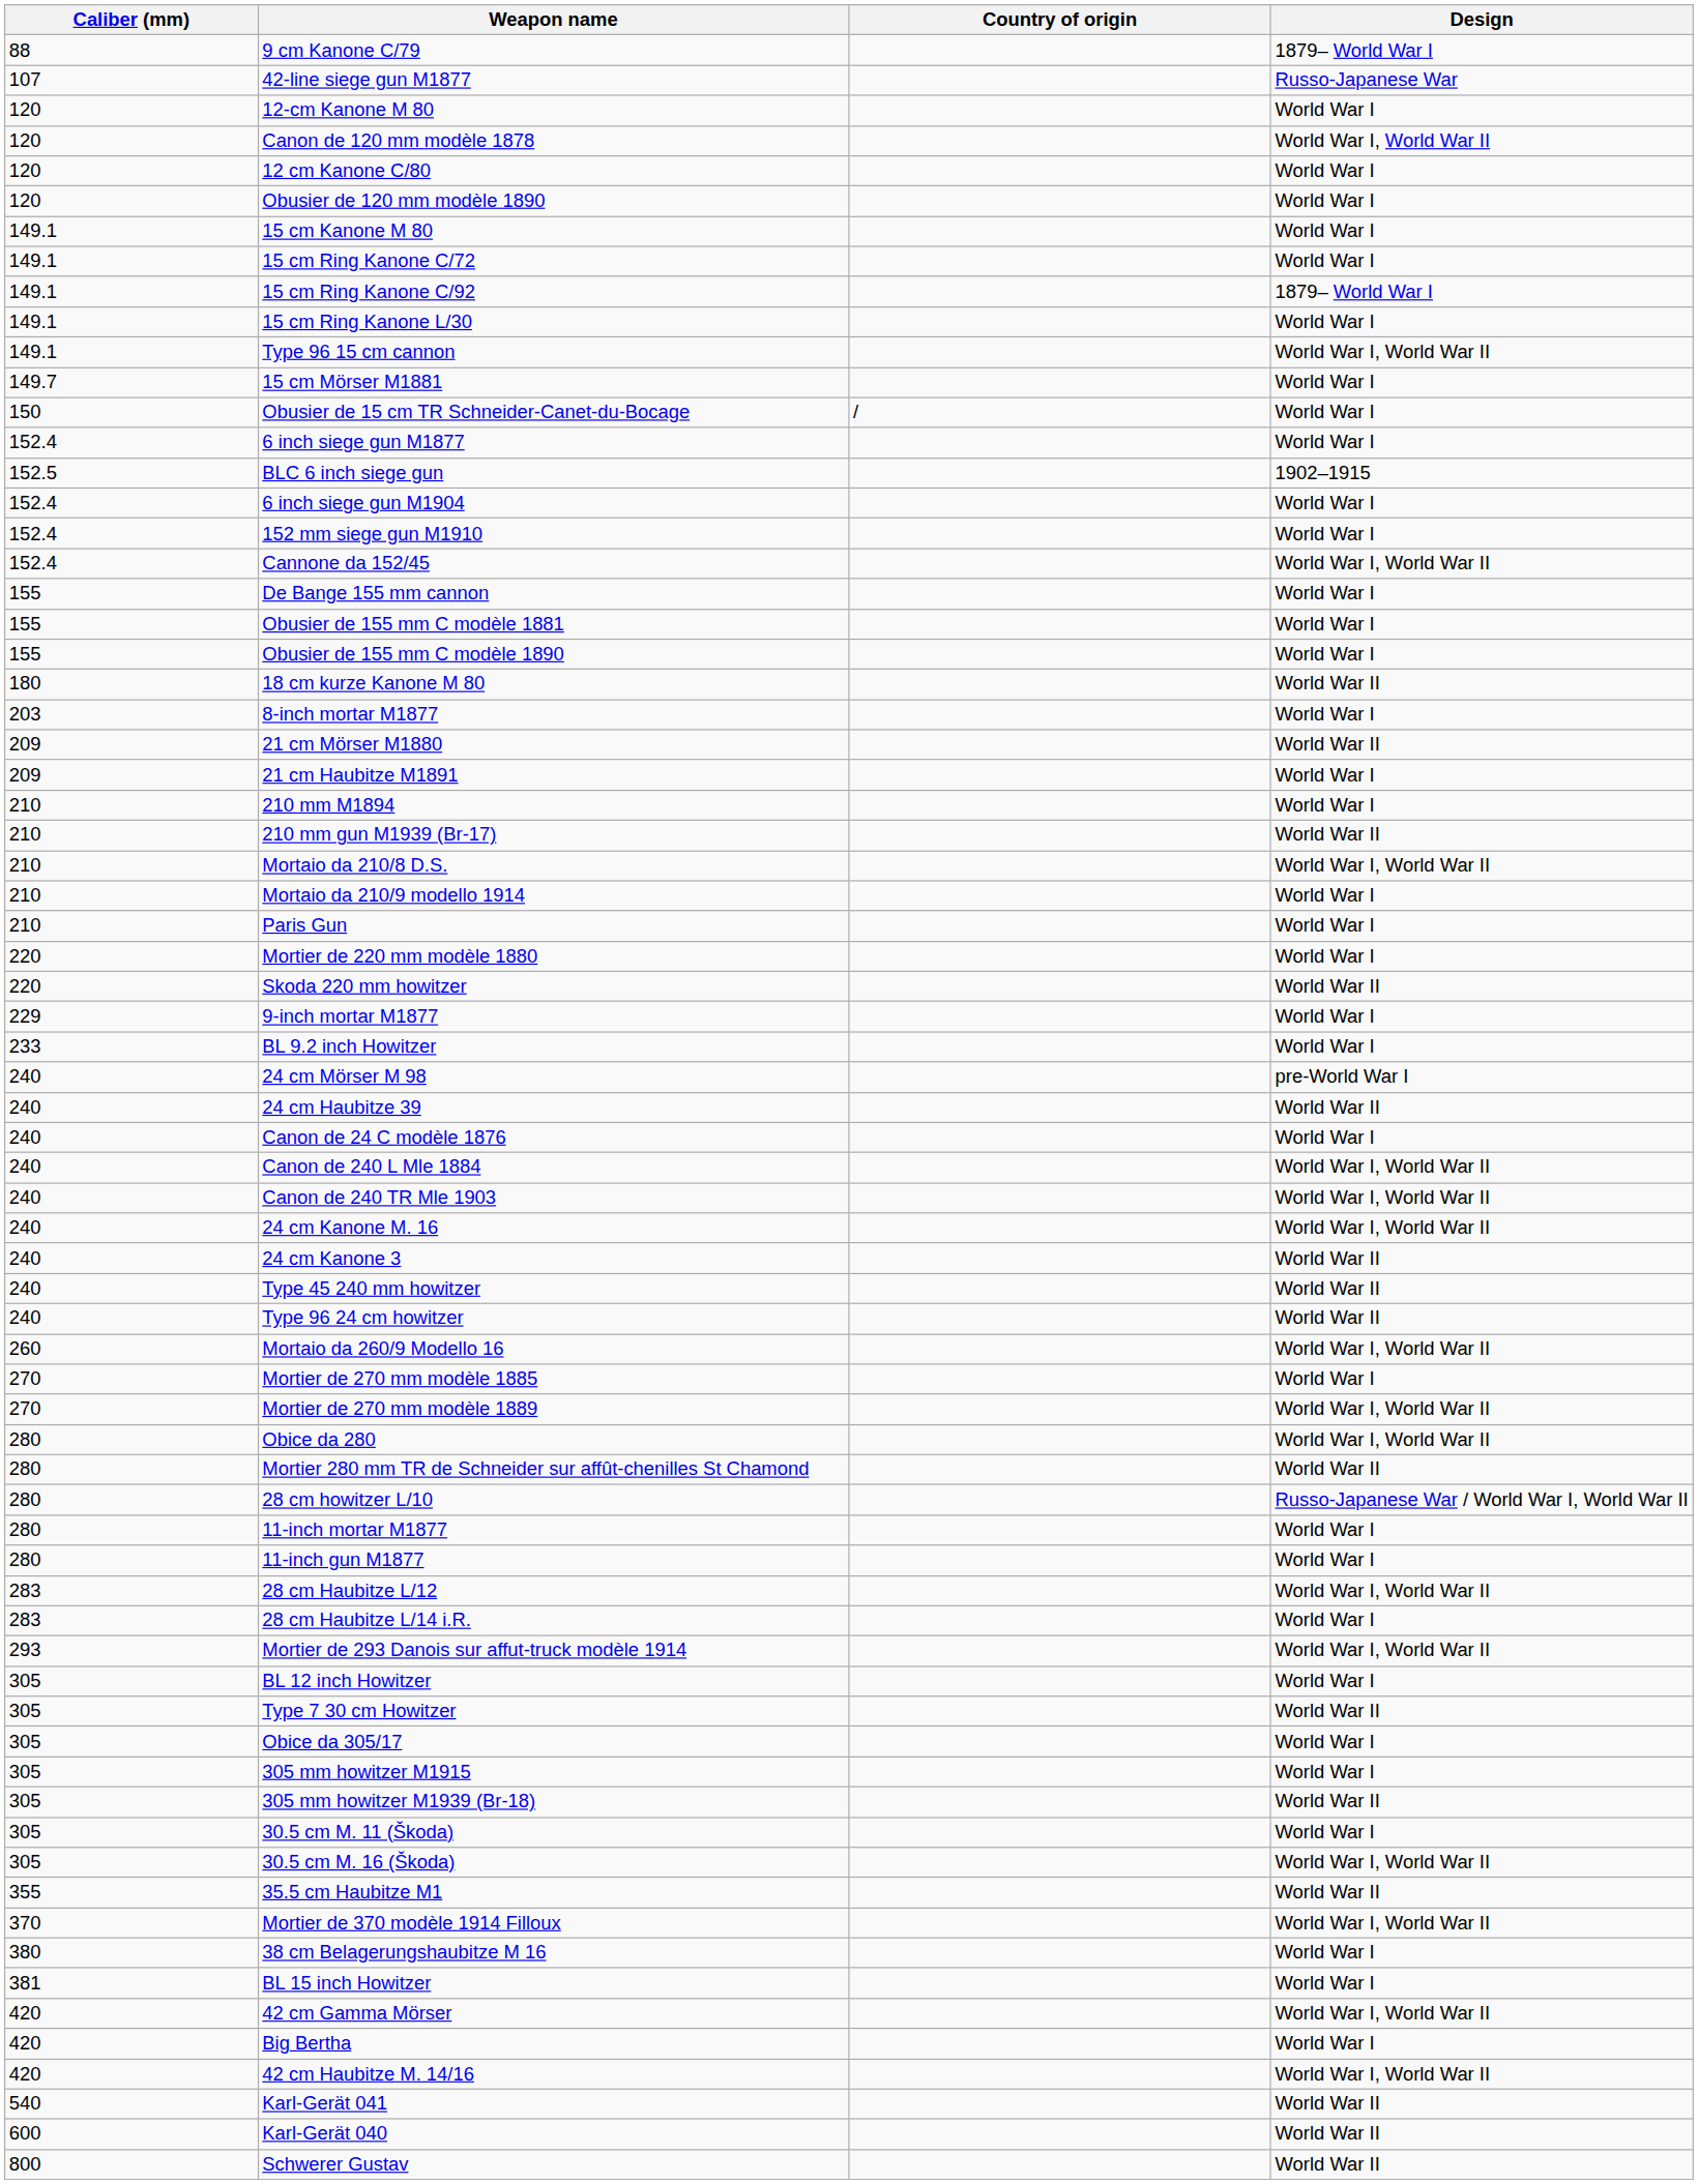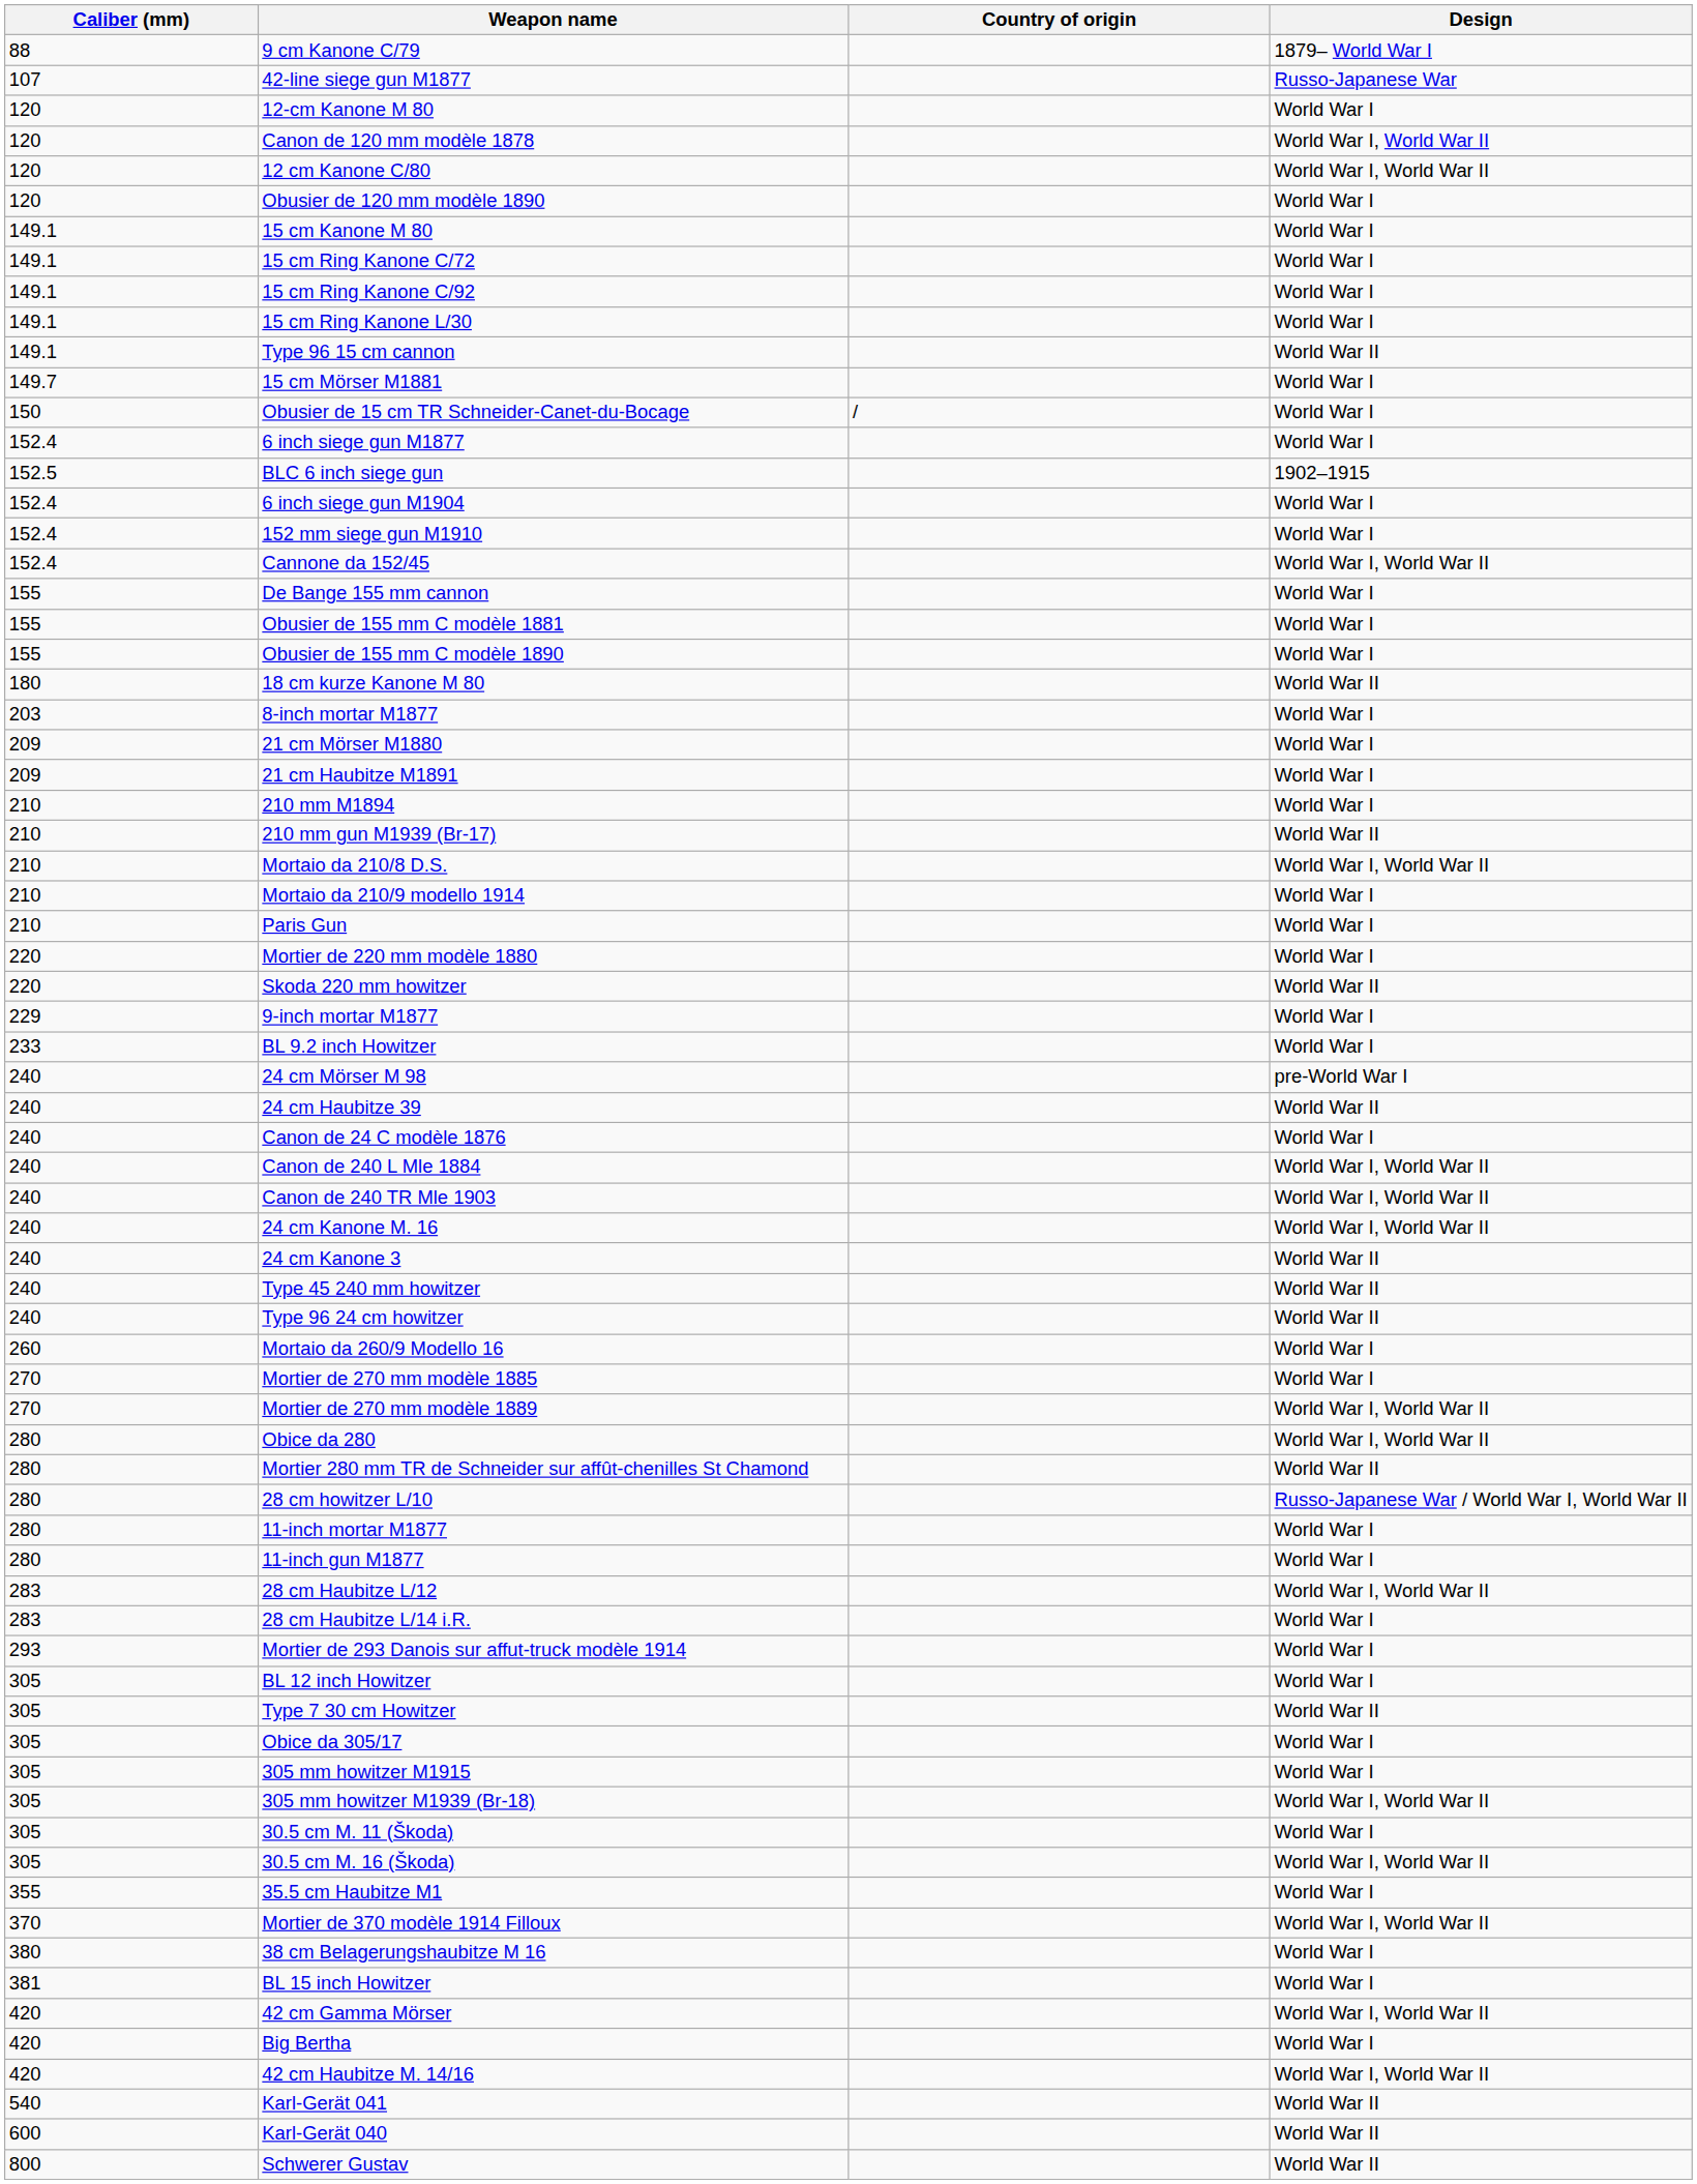12 cm Kanone C/80 | Design: World War I -> World War I, World War II
15 cm Ring Kanone C/92 | Design: 1879– World War I -> World War I
Type 96 15 cm cannon | Design: World War I, World War II -> World War II
21 cm Mörser M1880 | Design: World War II -> World War I
Mortaio da 260/9 Modello 16 | Design: World War I, World War II -> World War I
Mortier de 293 Danois sur affut-truck modèle 1914 | Design: World War I, World War II -> World War I
305 mm howitzer M1939 (Br-18) | Design: World War II -> World War I, World War II
35.5 cm Haubitze M1 | Design: World War II -> World War I
